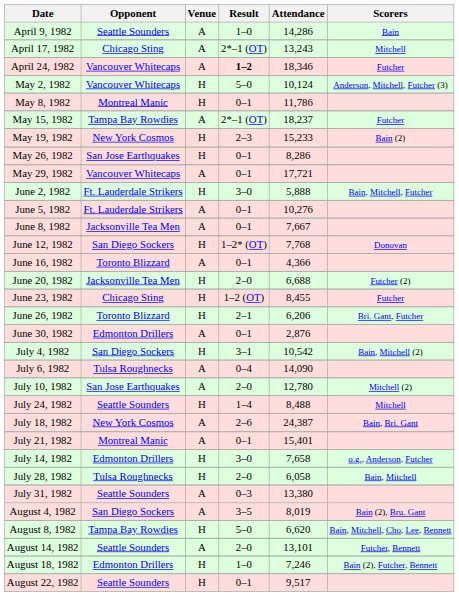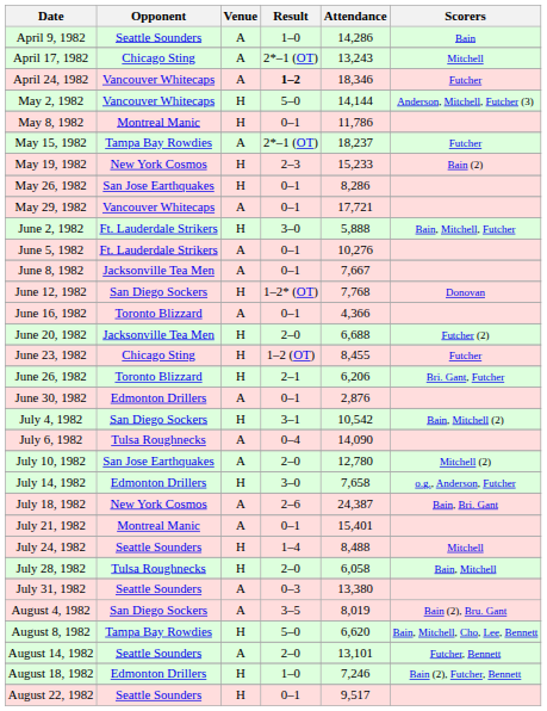May 2, 1982 | Attendance: 10,124 -> 14,144
rows swapped: July 14, 1982 <-> July 24, 1982
